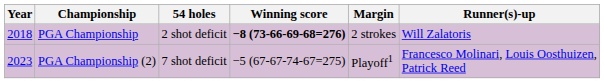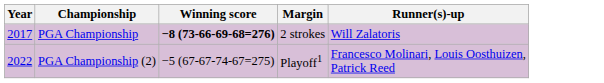- column: 54 holes | 2 shot deficit | 7 shot deficit
PGA Championship | Year: 2018 -> 2017
PGA Championship (2) | Year: 2023 -> 2022
